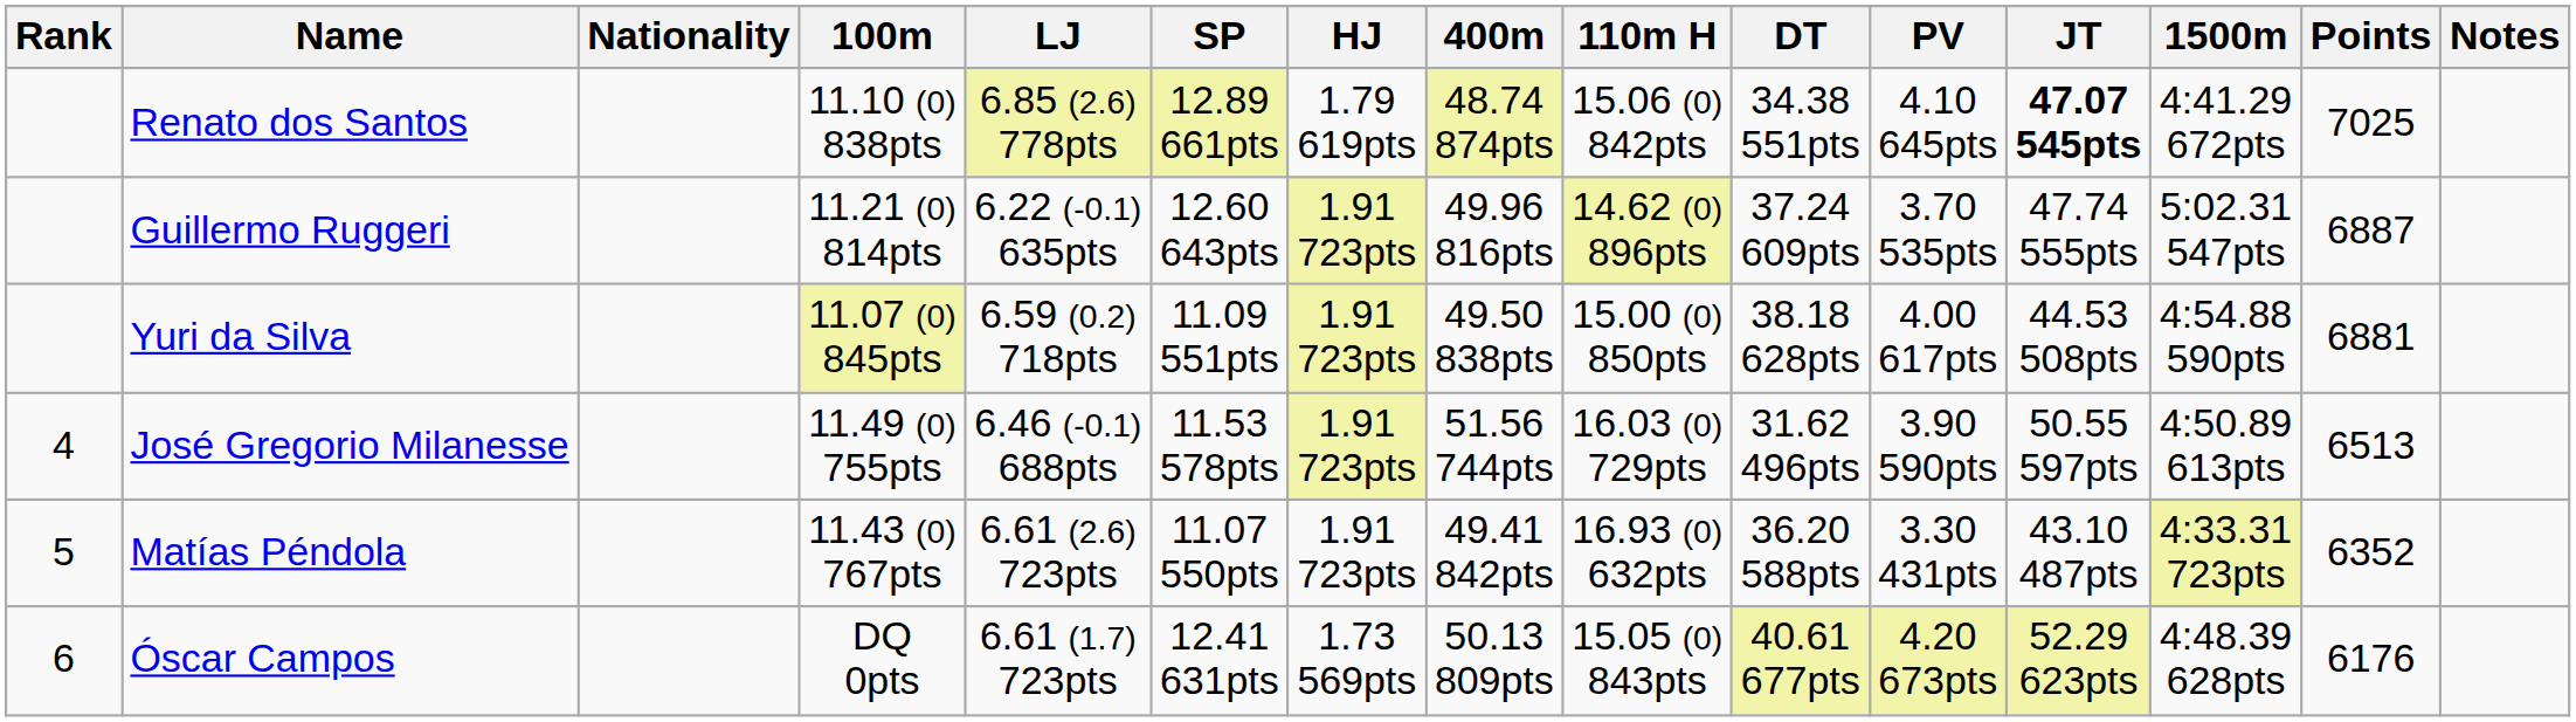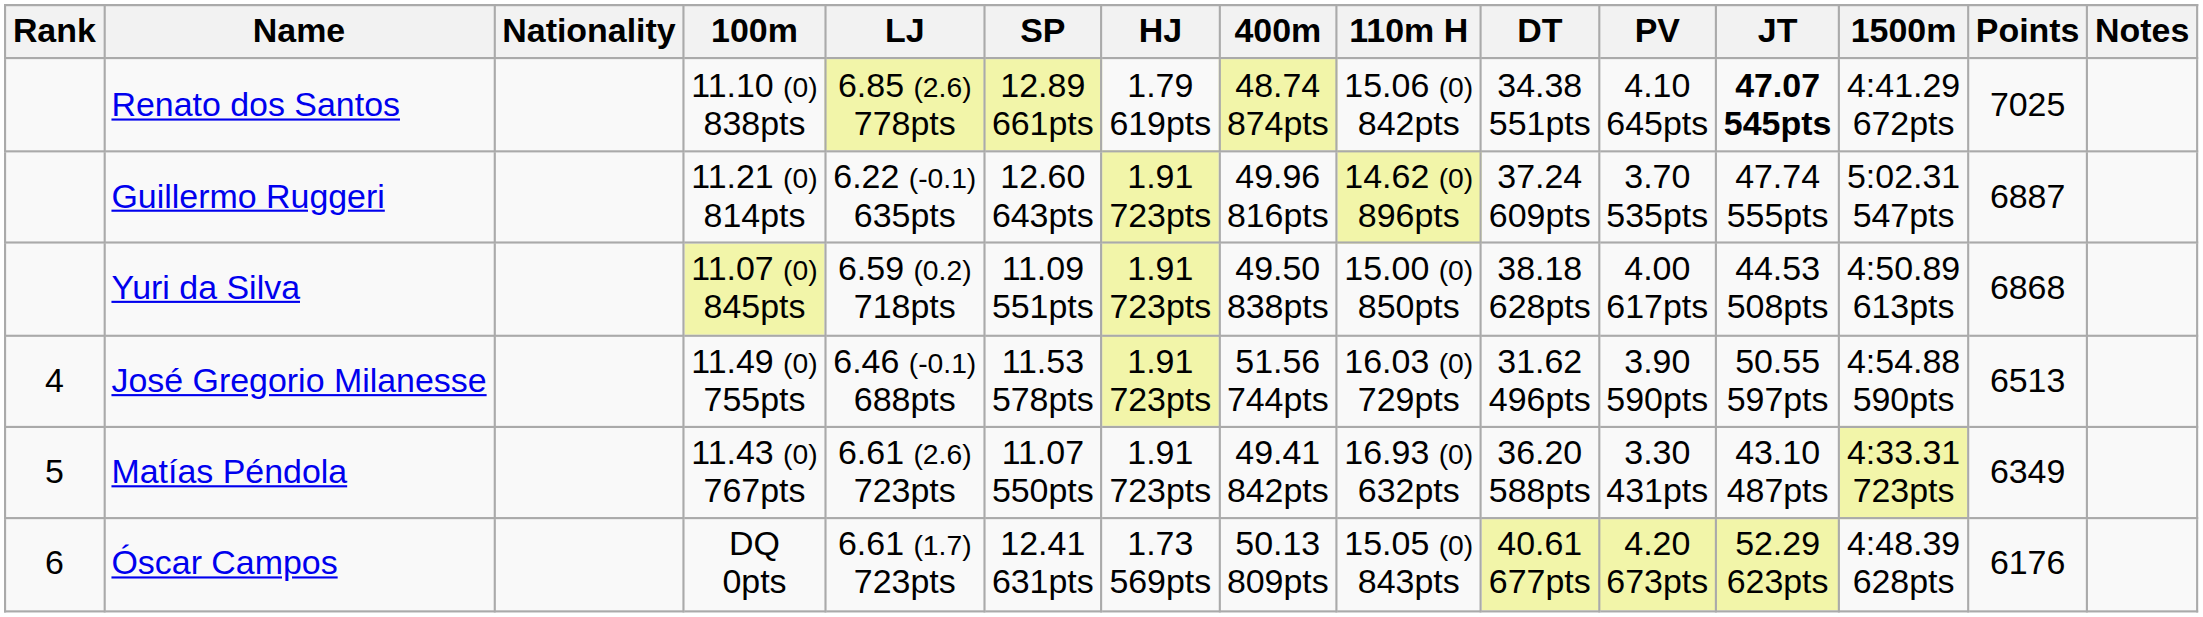Yuri da Silva | 1500m: 4:54.88 590pts -> 4:50.89 613pts
Yuri da Silva | Points: 6881 -> 6868
José Gregorio Milanesse | 1500m: 4:50.89 613pts -> 4:54.88 590pts
Matías Péndola | Points: 6352 -> 6349
